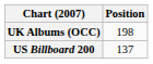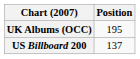UK Albums (OCC) | Position: 198 -> 195
